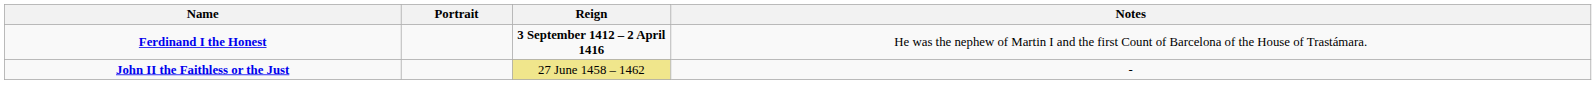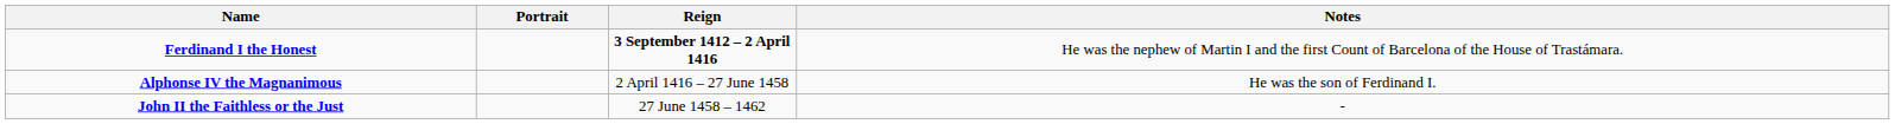+ row: Alphonse IV the Magnanimous | 2 April 1416 – 27 June 1458 | He was the son of Ferdinand I.
John II the Faithless or the Just | Reign: khaki background -> no background
